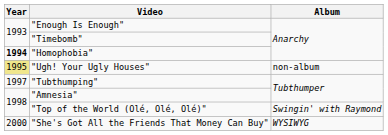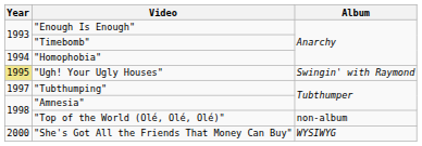"Homophobia" | Year: bold -> normal
"Ugh! Your Ugly Houses" | Album: non-album -> Swingin' with Raymond
"Top of the World (Olé, Olé, Olé)" | Album: Swingin' with Raymond -> non-album
